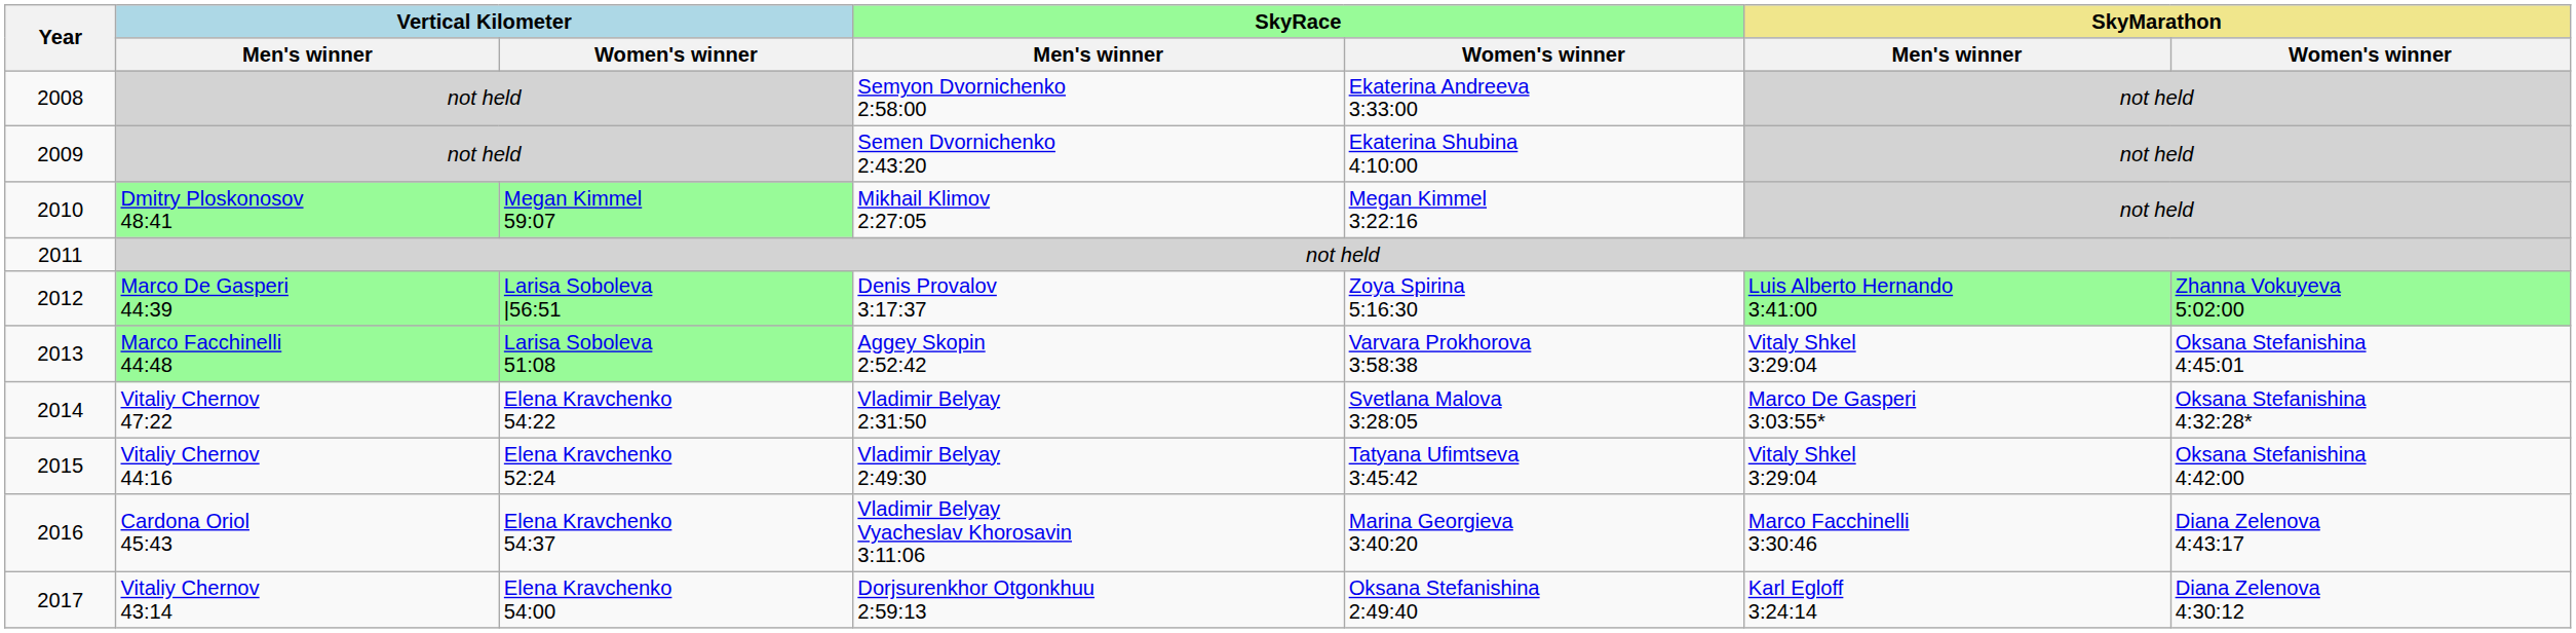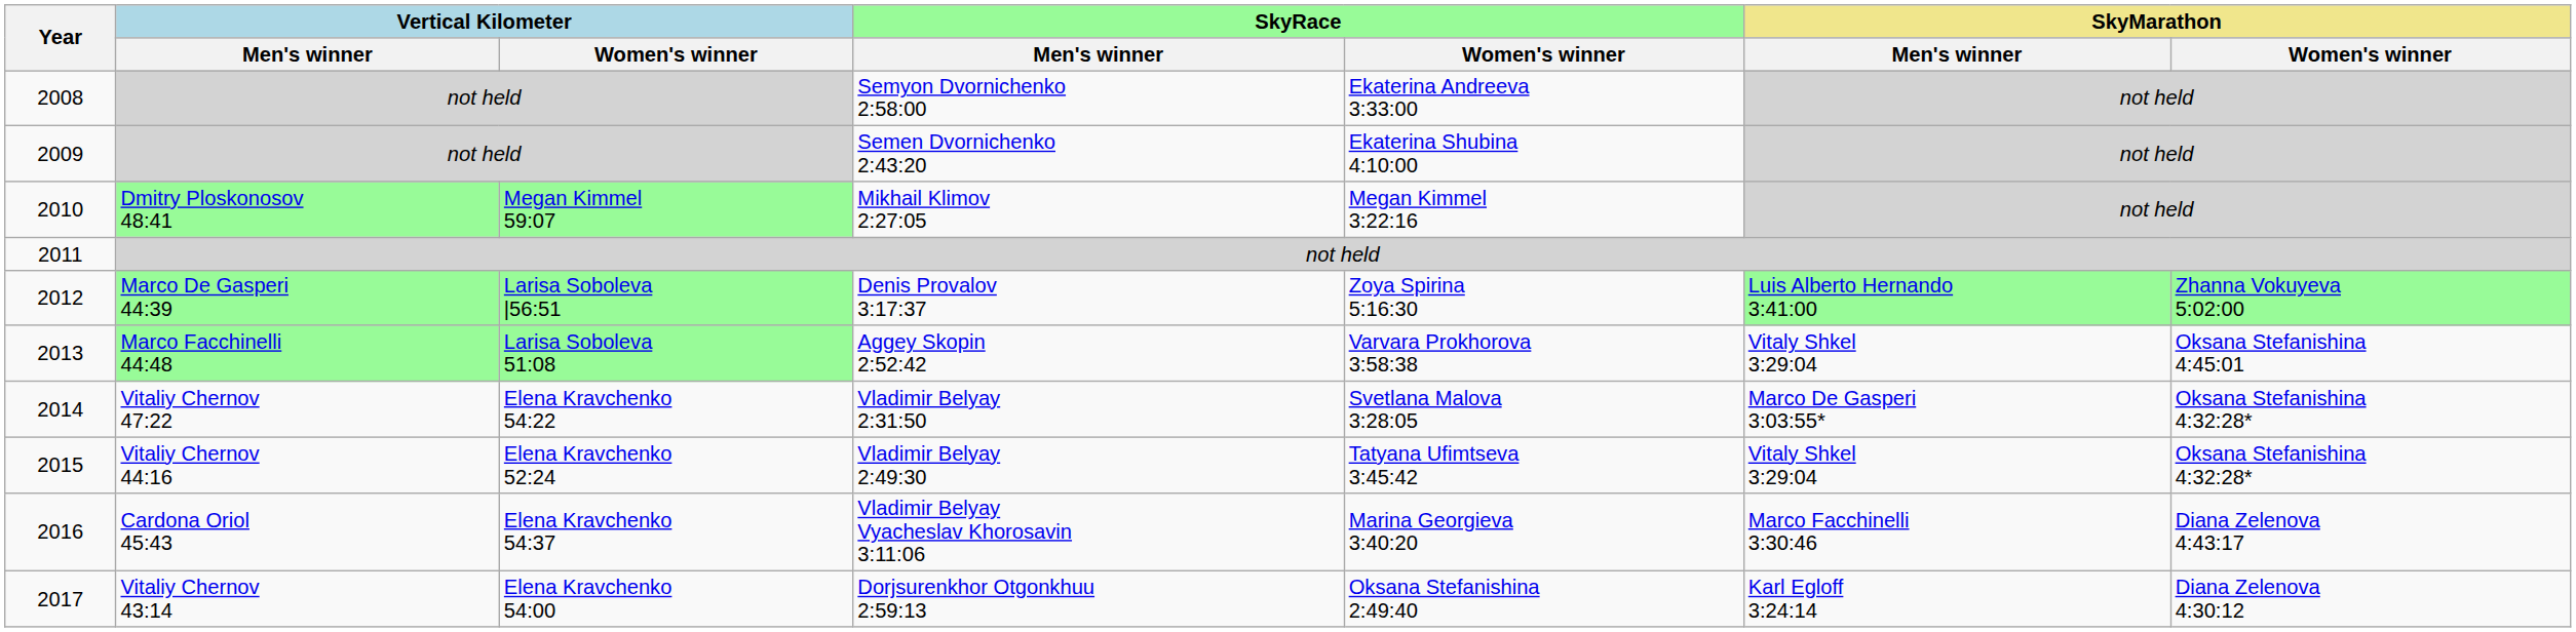Vladimir Belyay 2:49:30 | SkyMarathon / Women's winner: Oksana Stefanishina 4:42:00 -> Oksana Stefanishina 4:32:28*
